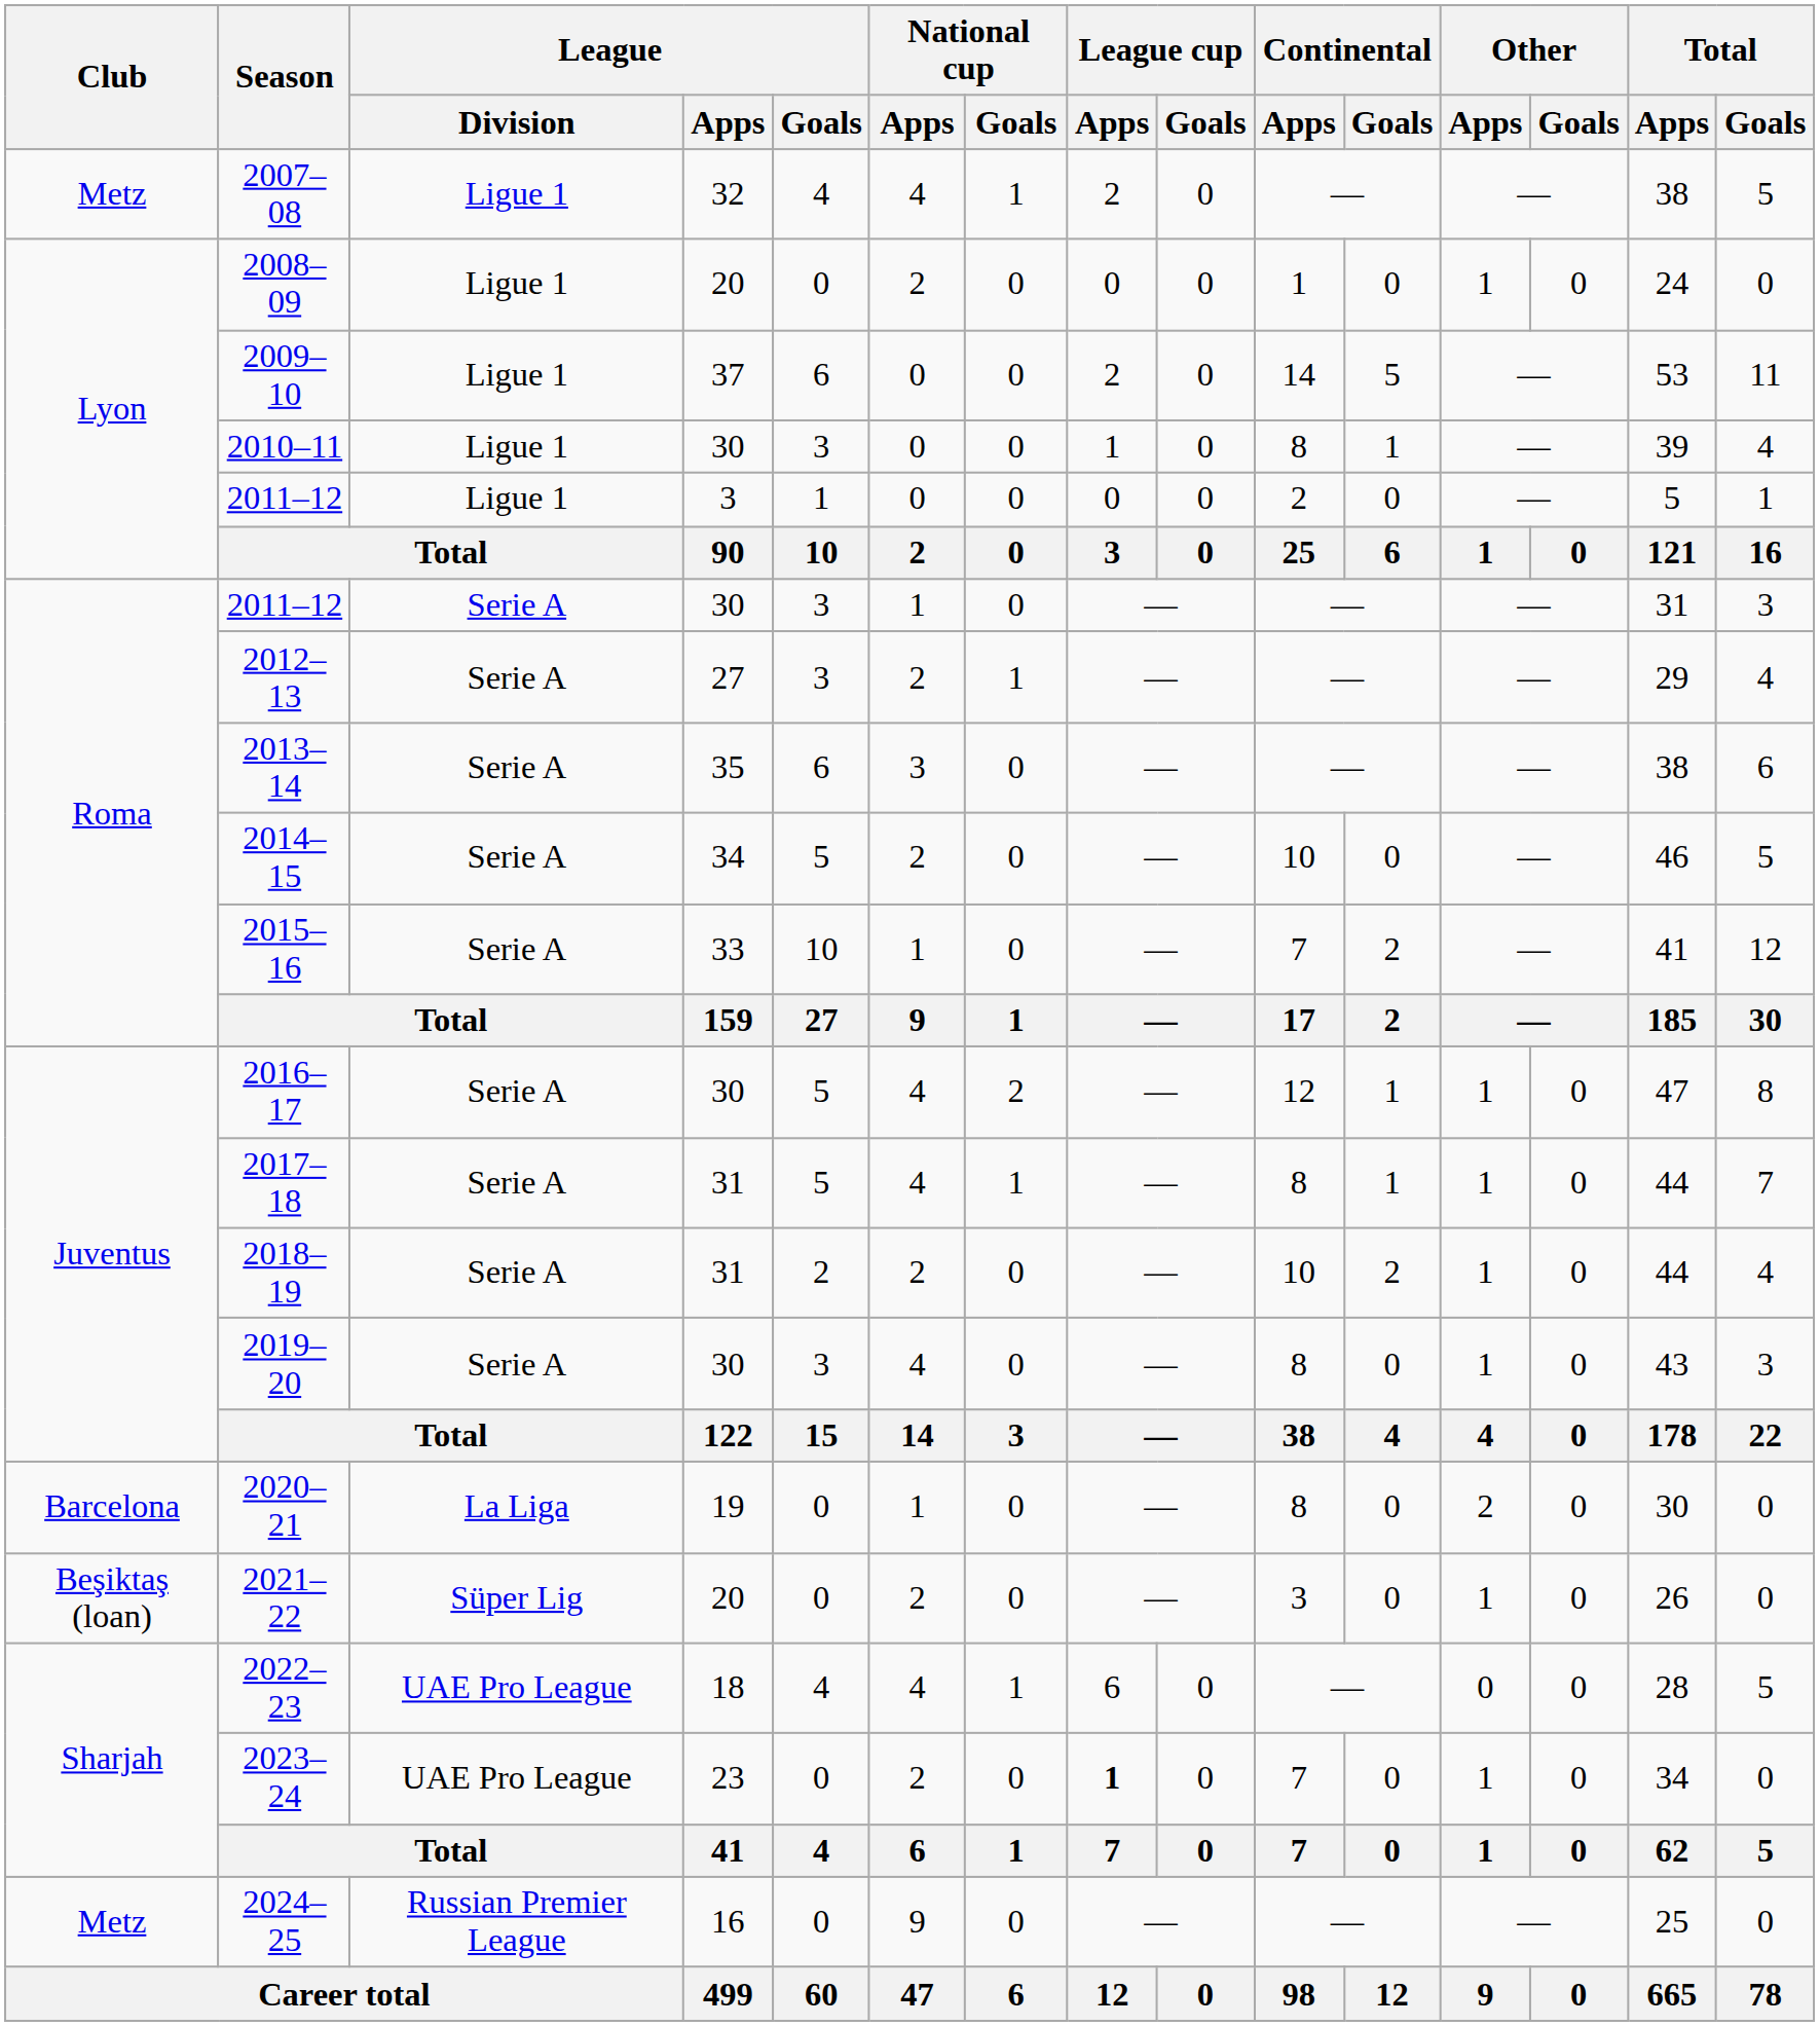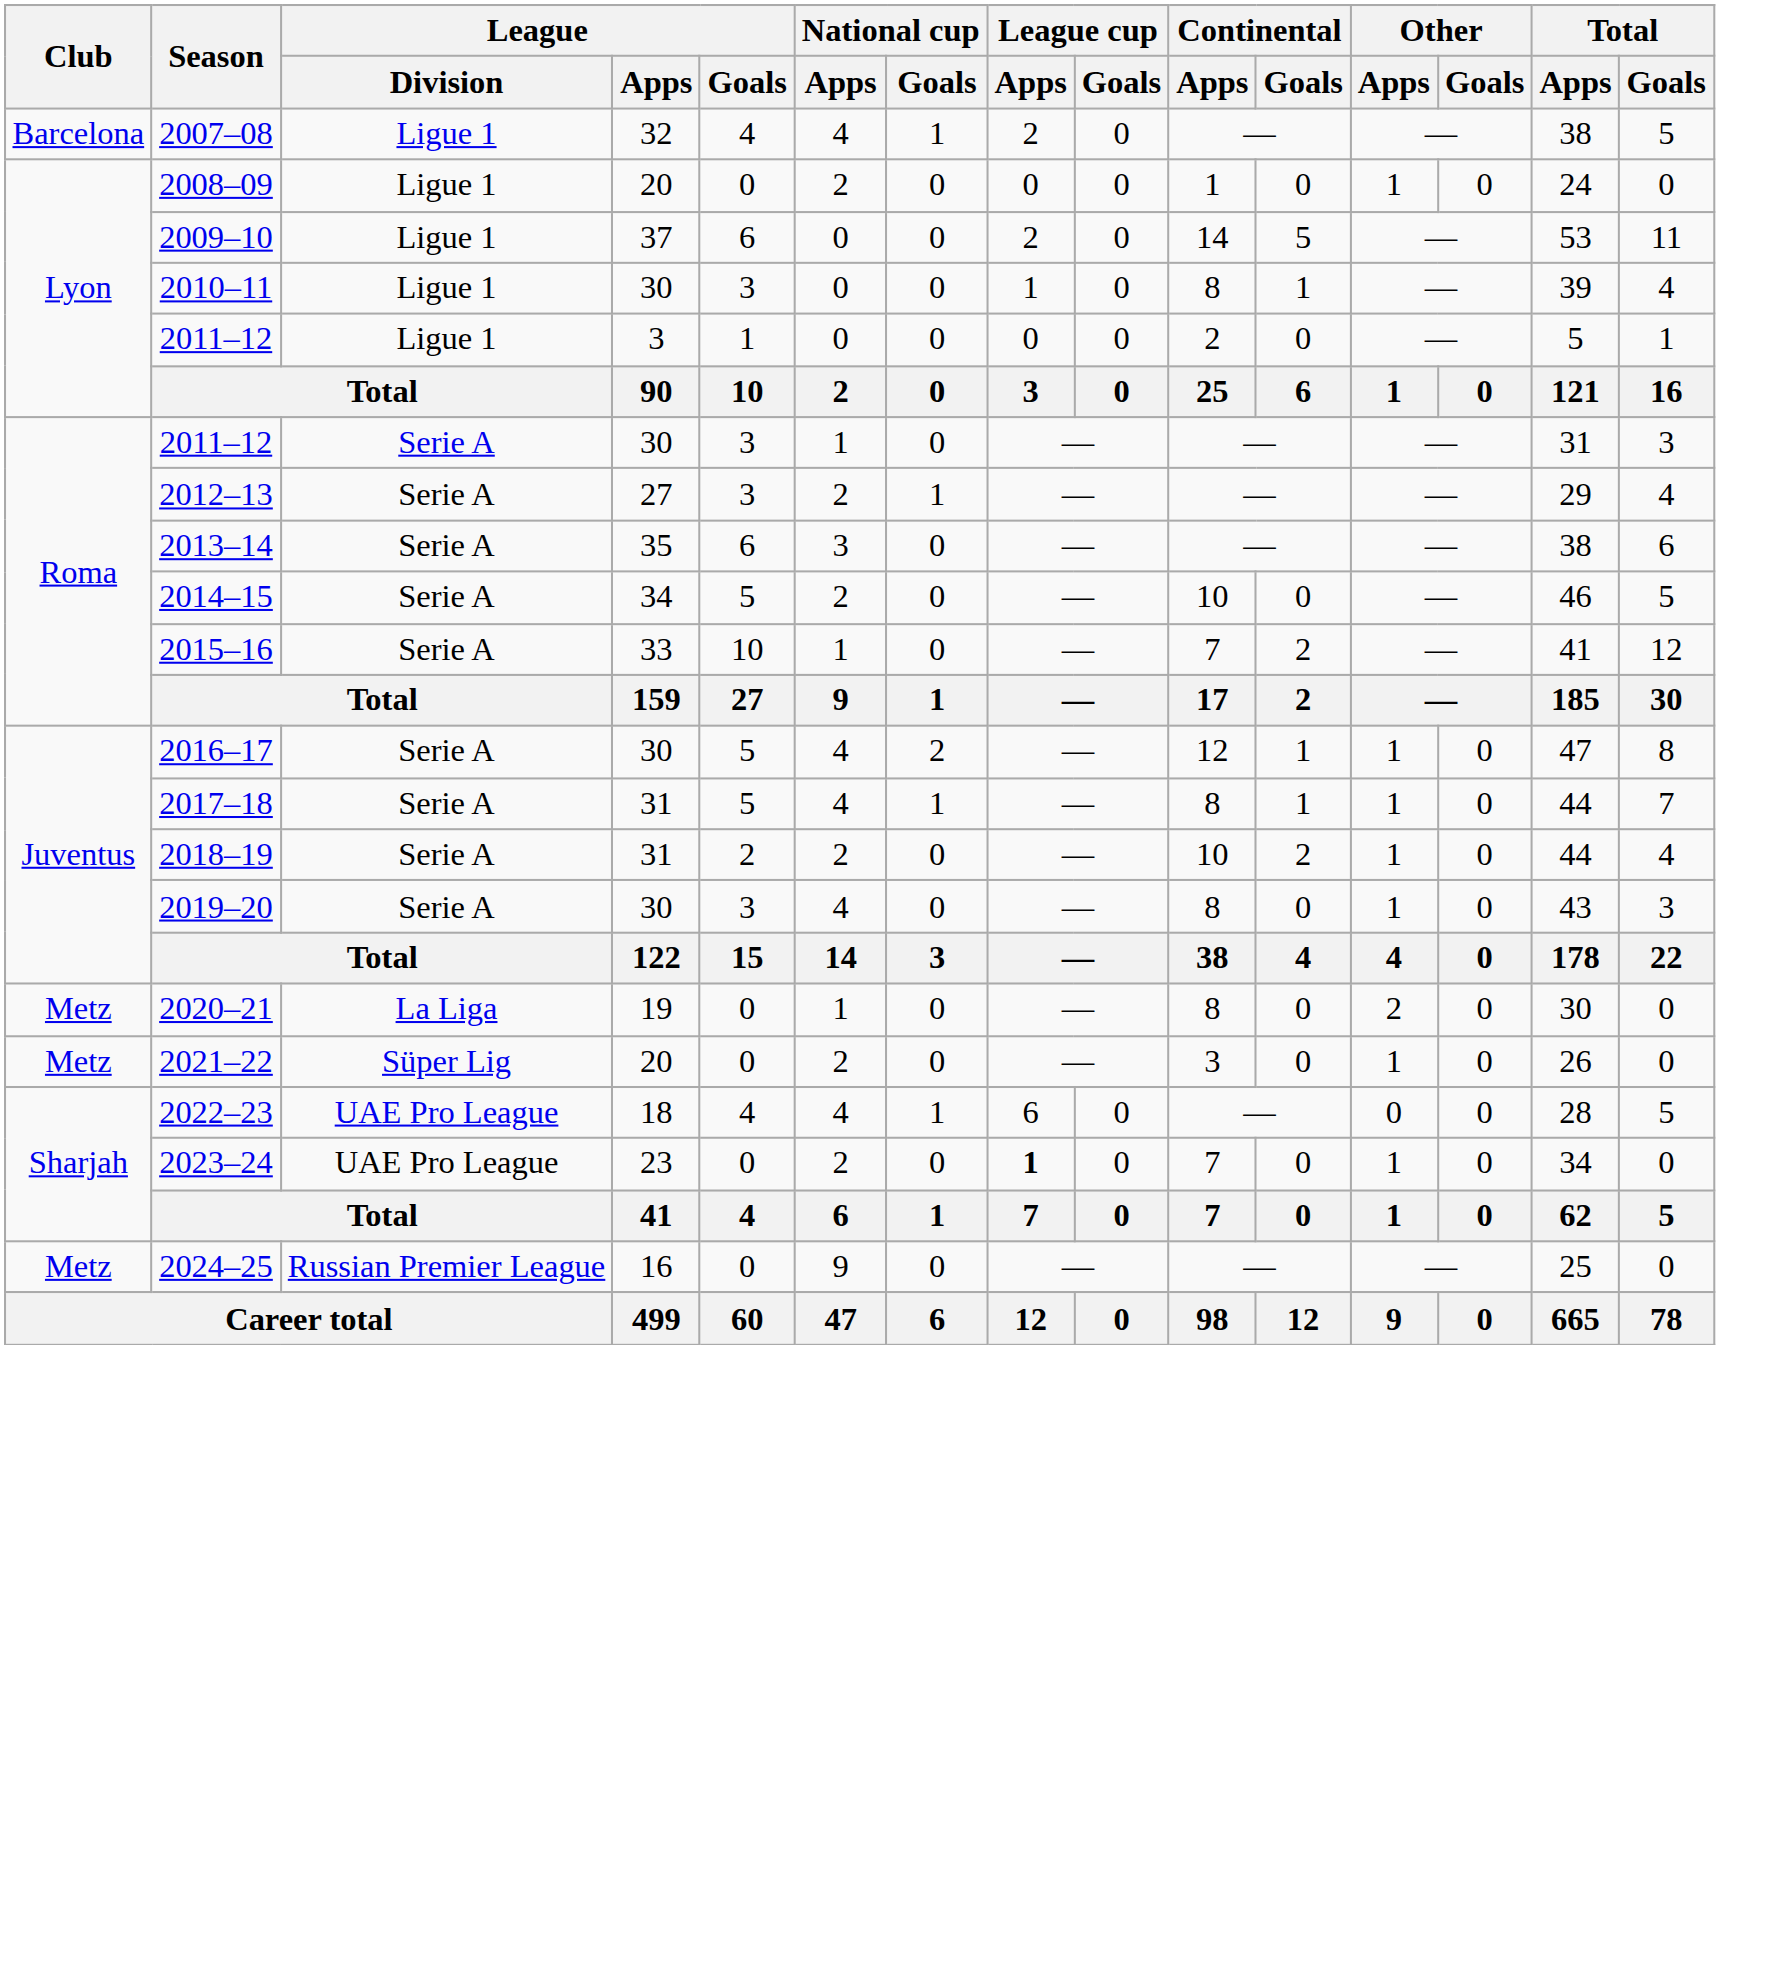2007–08 | Club: Metz -> Barcelona
2020–21 | Club: Barcelona -> Metz
2021–22 | Club: Beşiktaş (loan) -> Metz
